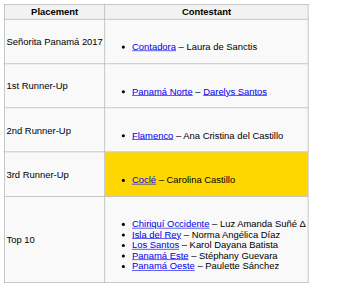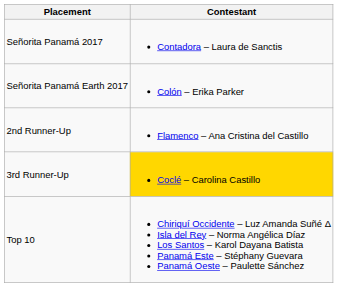+ row: Señorita Panamá Earth 2017 | Colón – Erika Parker
- row: 1st Runner-Up | Panamá Norte – Darelys Santos
